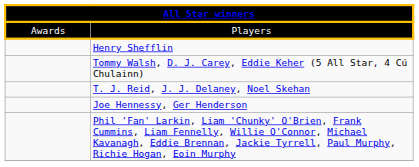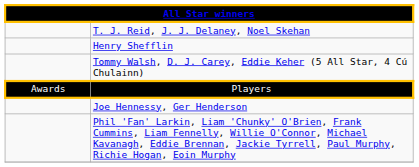rows swapped: Players <-> T. J. Reid, J. J. Delaney, Noel Skehan
